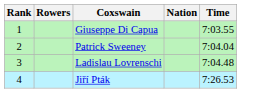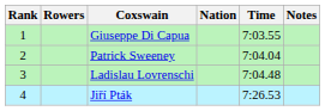+ column: Notes
